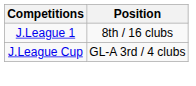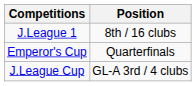+ row: Emperor's Cup | Quarterfinals
